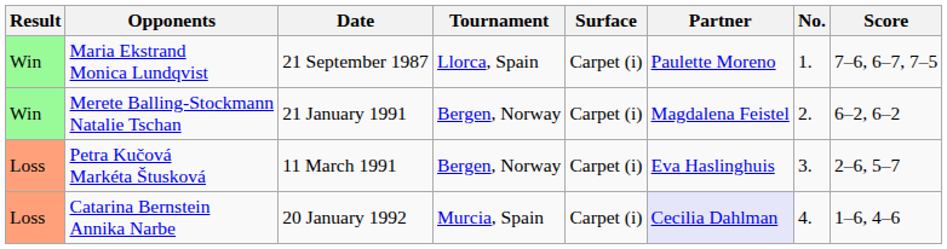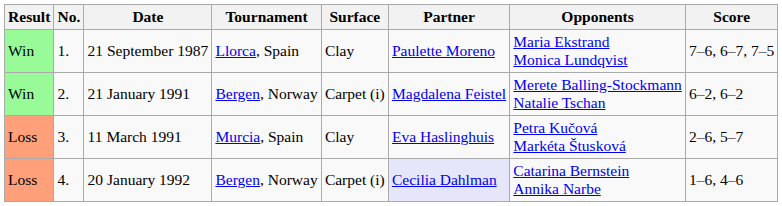columns swapped: No. <-> Opponents
21 September 1987 | Surface: Carpet (i) -> Clay
11 March 1991 | Tournament: Bergen, Norway -> Murcia, Spain
11 March 1991 | Surface: Carpet (i) -> Clay
20 January 1992 | Tournament: Murcia, Spain -> Bergen, Norway
